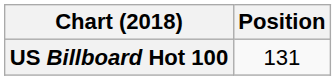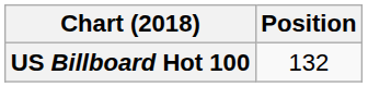US Billboard Hot 100 | Position: 131 -> 132
